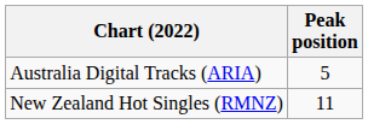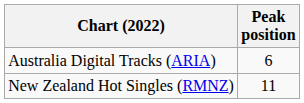Australia Digital Tracks (ARIA) | Peak position: 5 -> 6
